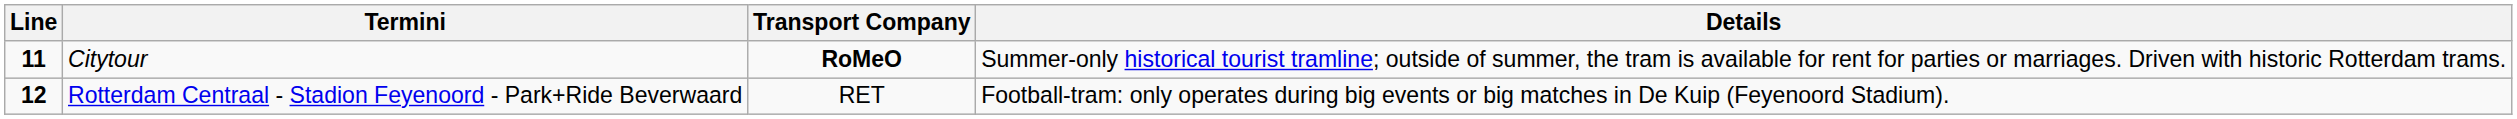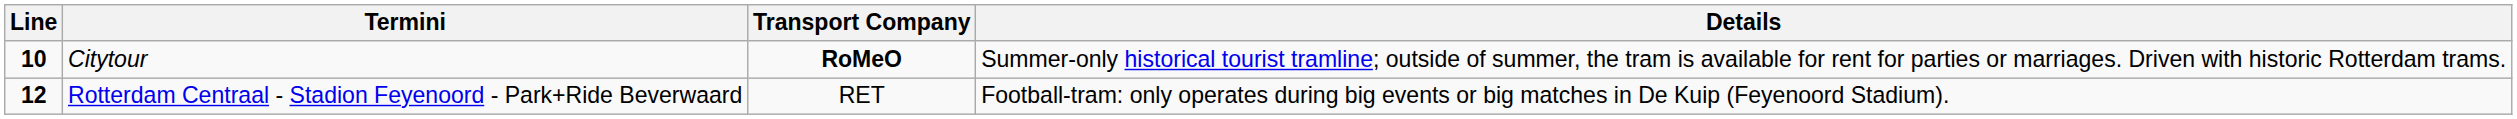Citytour | Line: 11 -> 10
